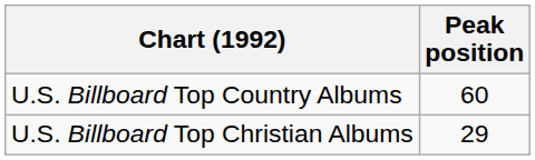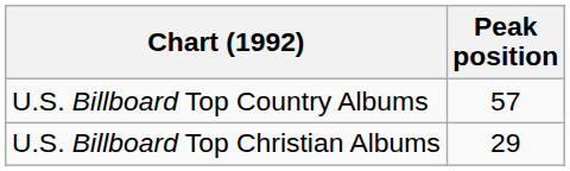U.S. Billboard Top Country Albums | Peak position: 60 -> 57
